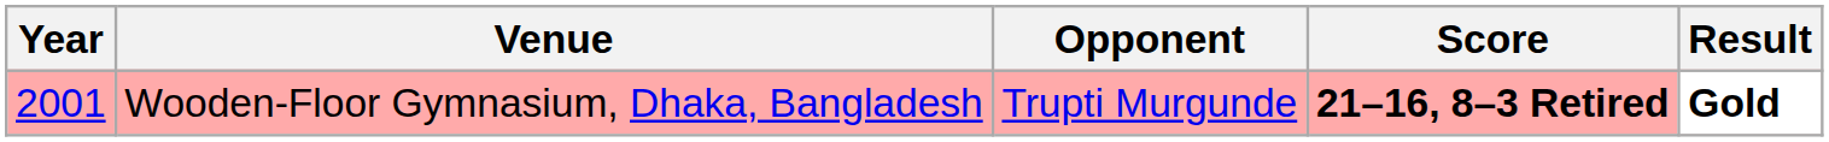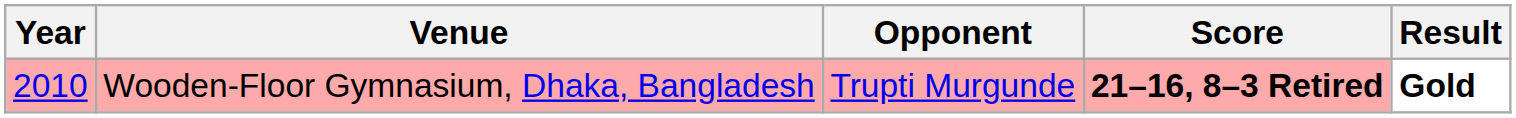Wooden-Floor Gymnasium, Dhaka, Bangladesh | Year: 2001 -> 2010
